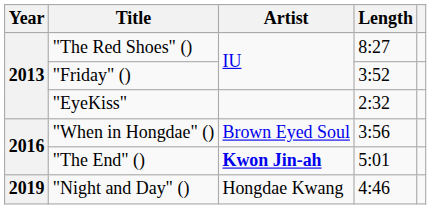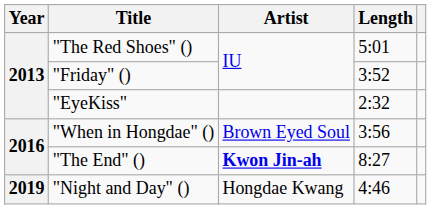"The Red Shoes" () | Length: 8:27 -> 5:01
"The End" () | Length: 5:01 -> 8:27
